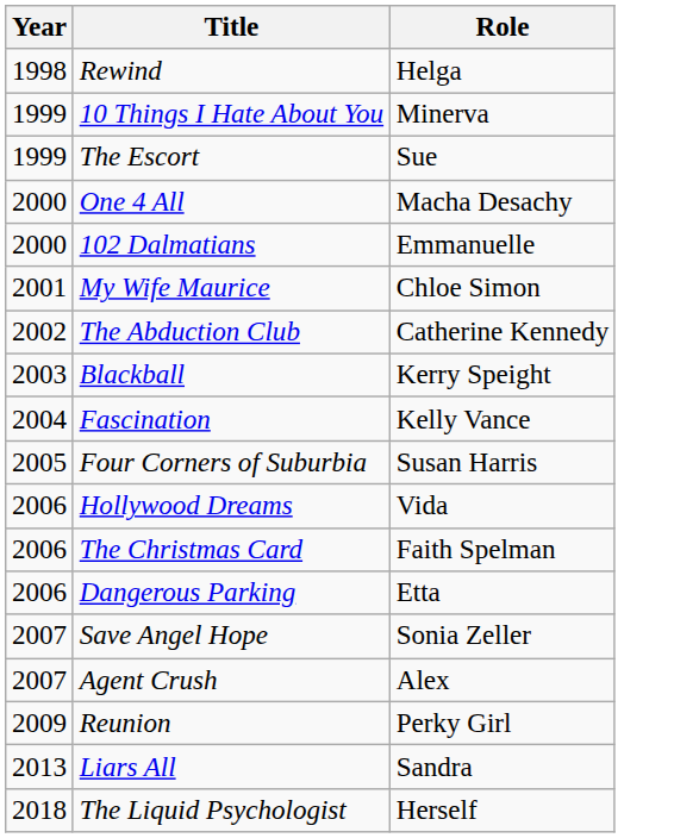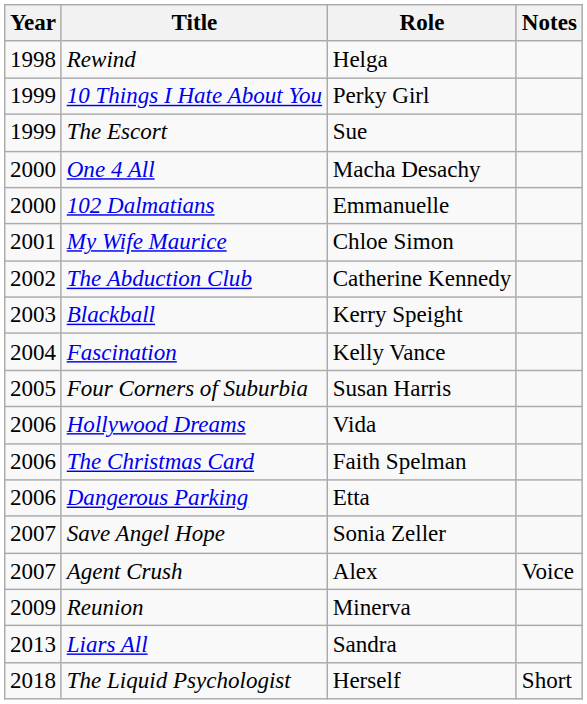+ column: Notes | Voice | Short
10 Things I Hate About You | Role: Minerva -> Perky Girl
Reunion | Role: Perky Girl -> Minerva
